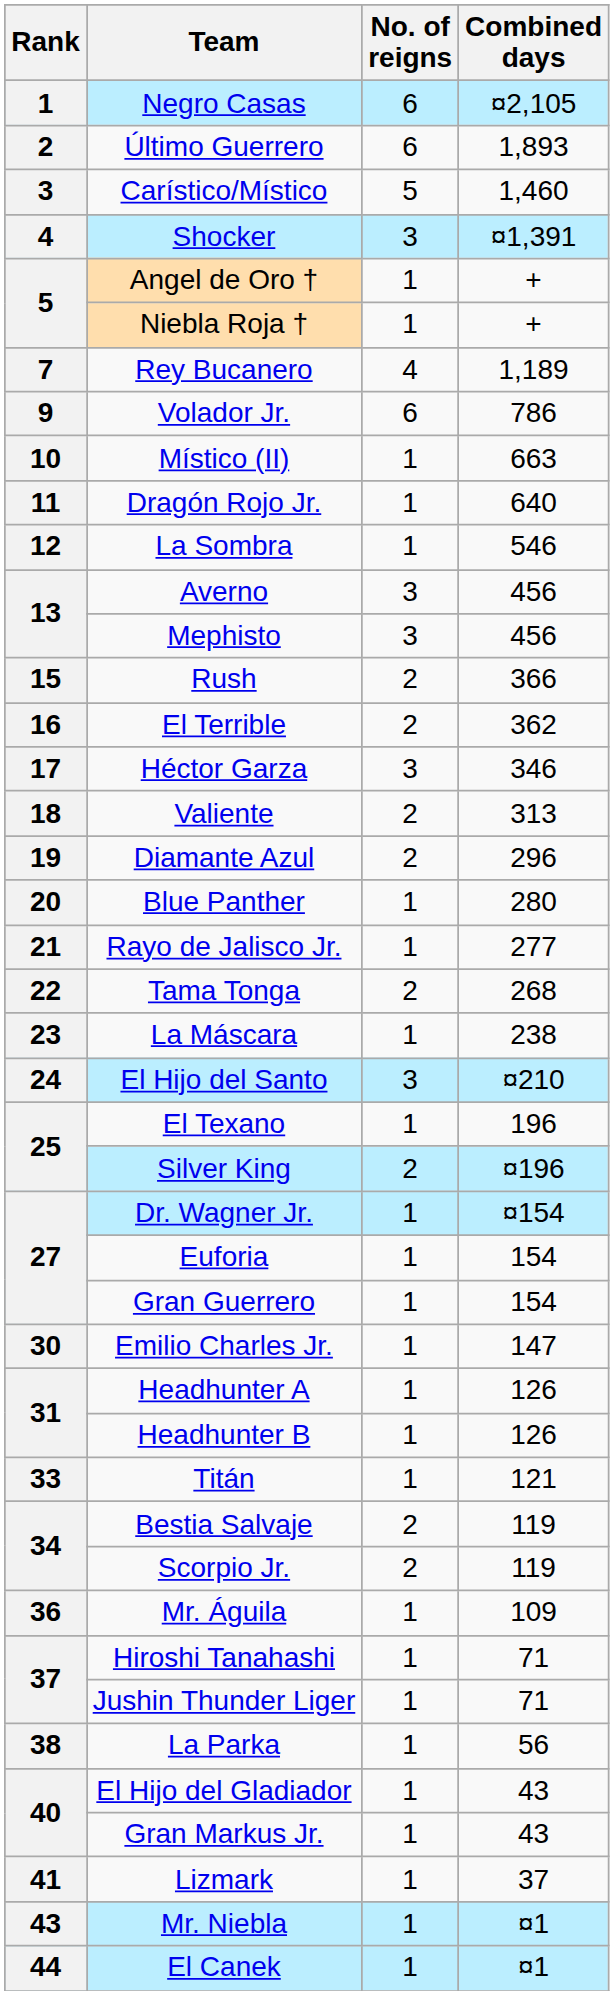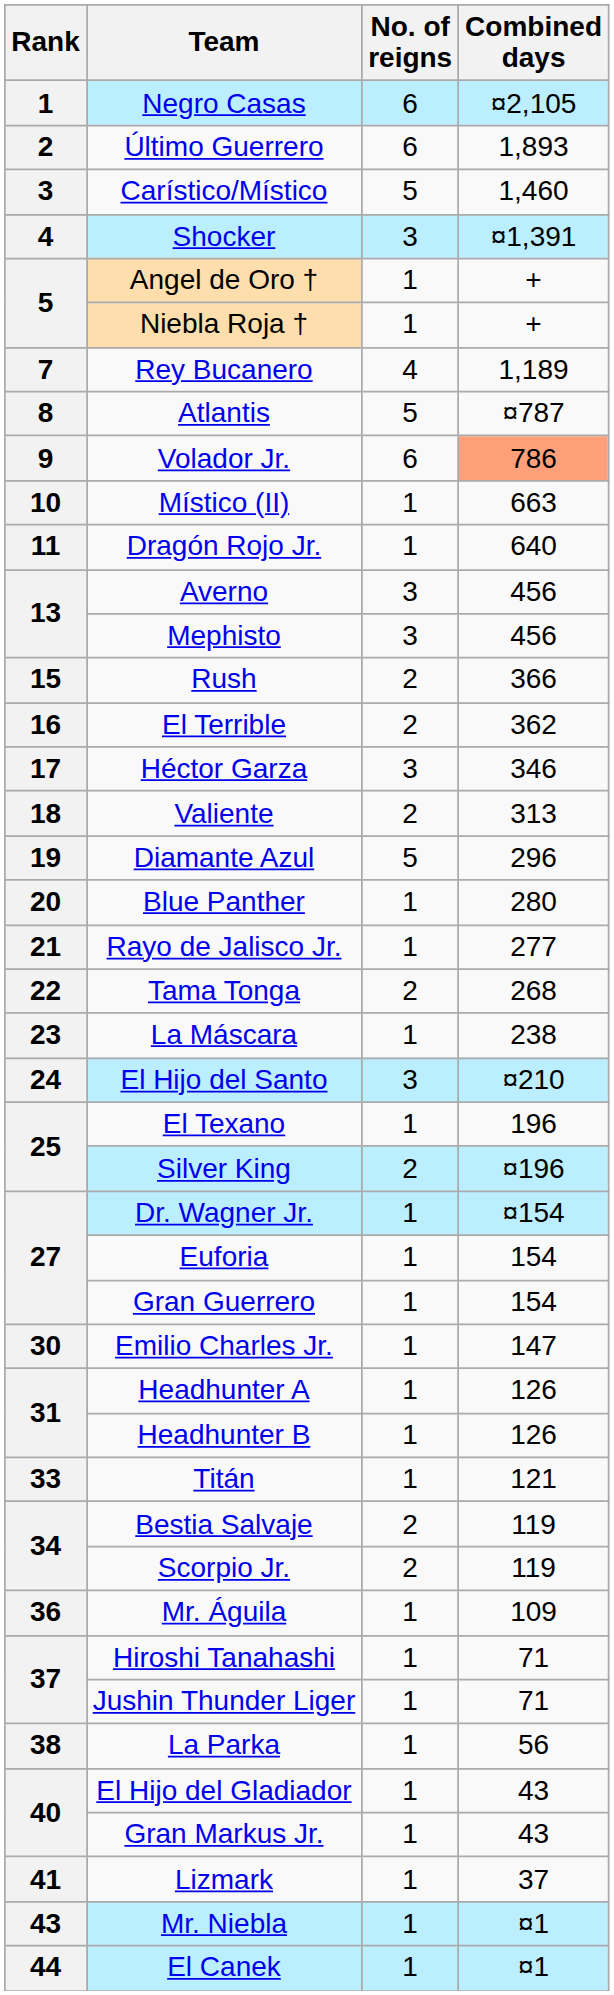+ row: 8 | Atlantis | 5 | ¤787
Volador Jr. | Combined days: no background -> lightsalmon background
- row: 12 | La Sombra | 1 | 546
Diamante Azul | No. of reigns: 2 -> 5
